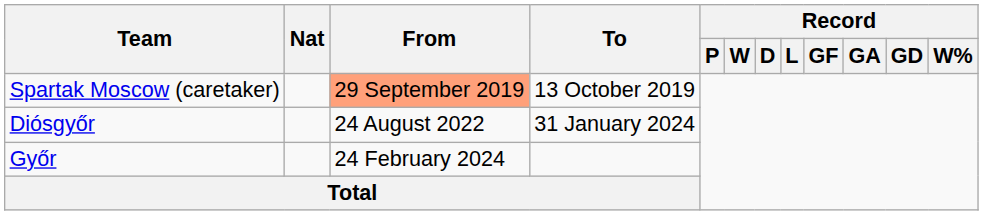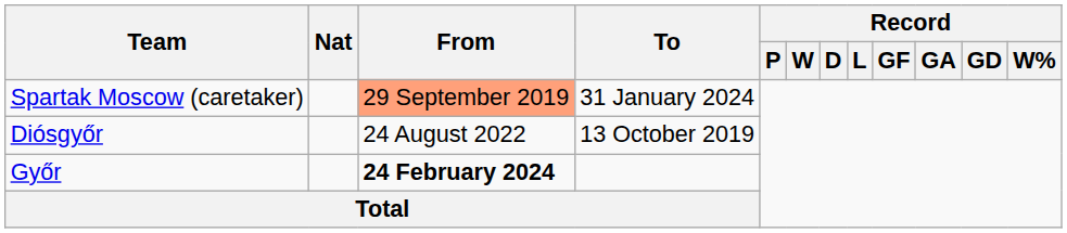Spartak Moscow (caretaker) | To: 13 October 2019 -> 31 January 2024
Diósgyőr | To: 31 January 2024 -> 13 October 2019
Győr | From: normal -> bold
